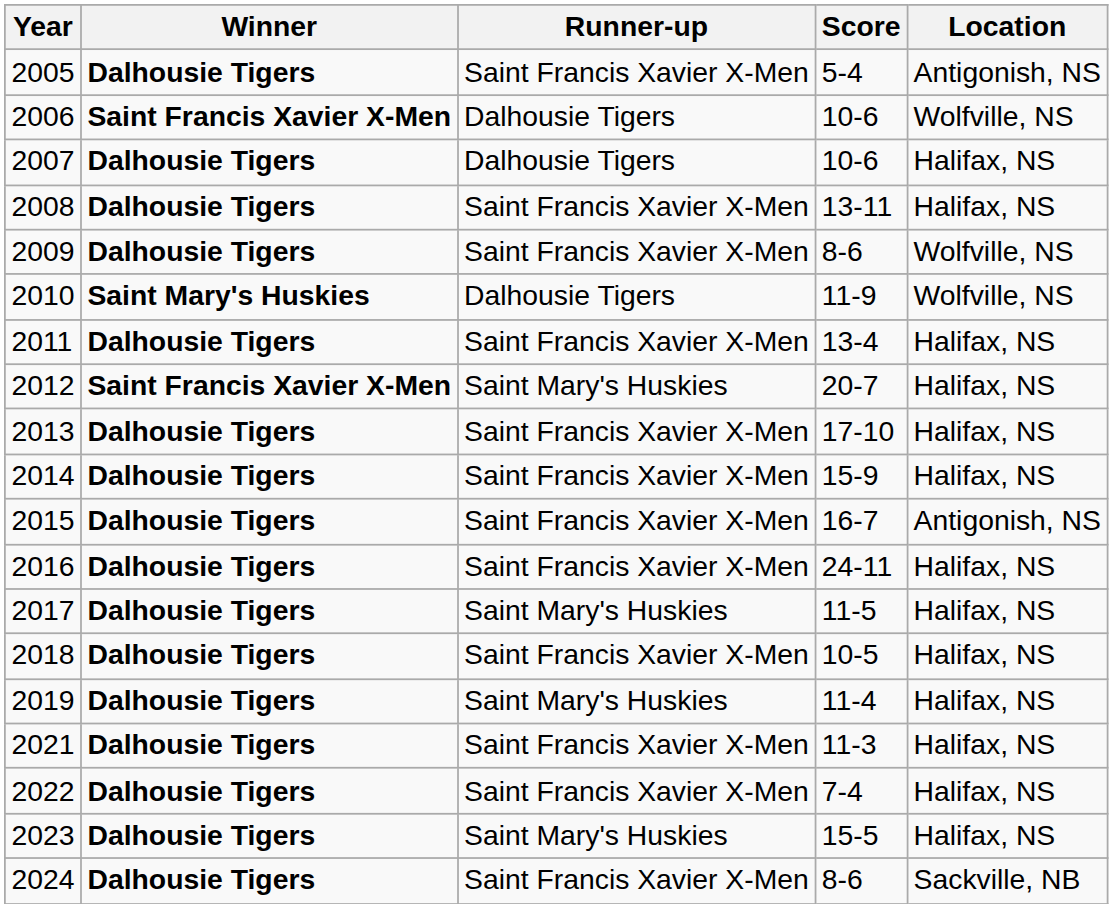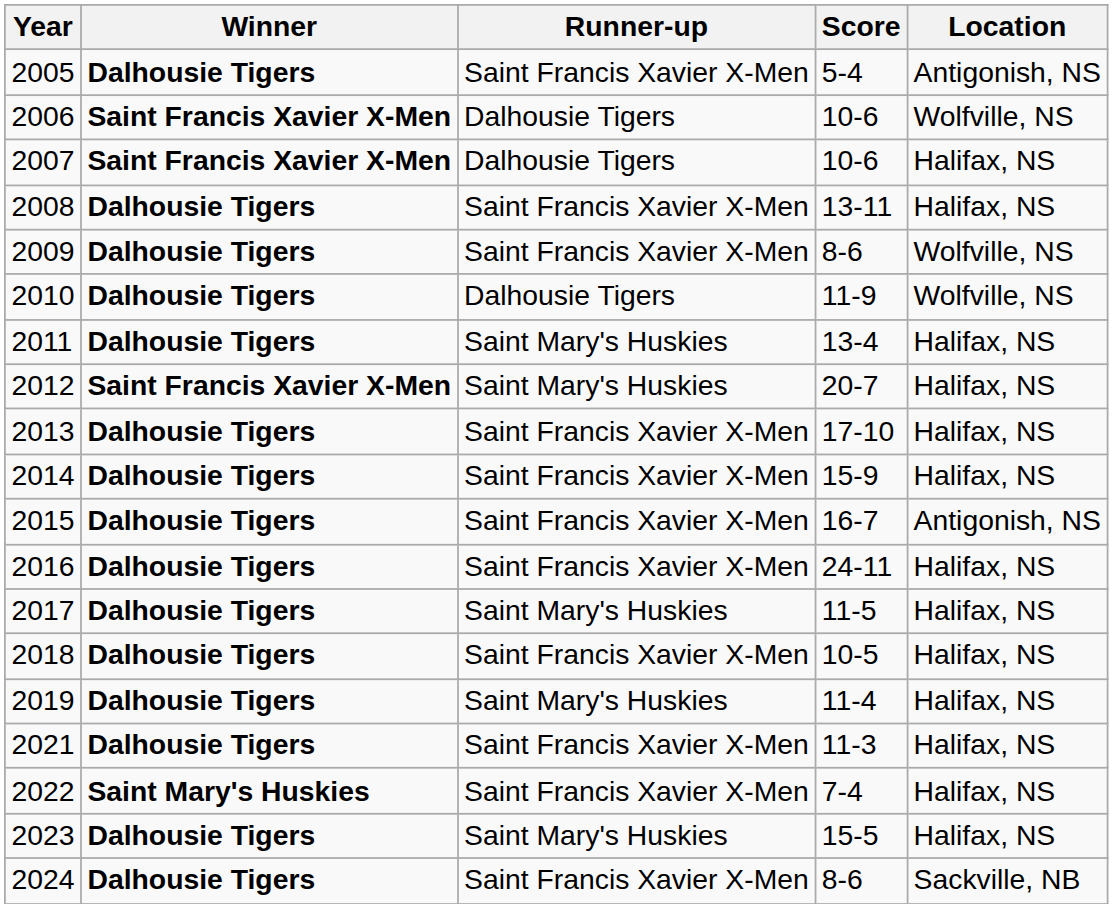2007 | Winner: Dalhousie Tigers -> Saint Francis Xavier X-Men
2010 | Winner: Saint Mary's Huskies -> Dalhousie Tigers
2011 | Runner-up: Saint Francis Xavier X-Men -> Saint Mary's Huskies
2022 | Winner: Dalhousie Tigers -> Saint Mary's Huskies
